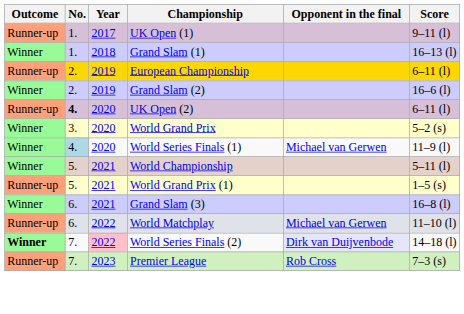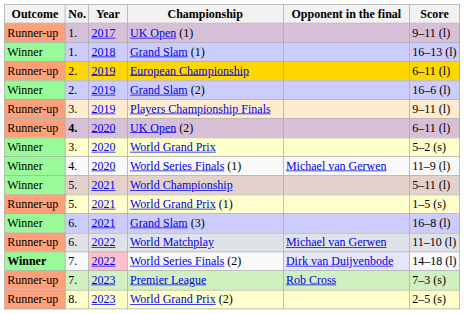+ row: Runner-up | 3. | 2019 | Players Championship Finals | 9–11 (l)
World Series Finals (1) | No.: lightblue background -> no background
+ row: Runner-up | 8. | 2023 | World Grand Prix (2) | 2–5 (s)
